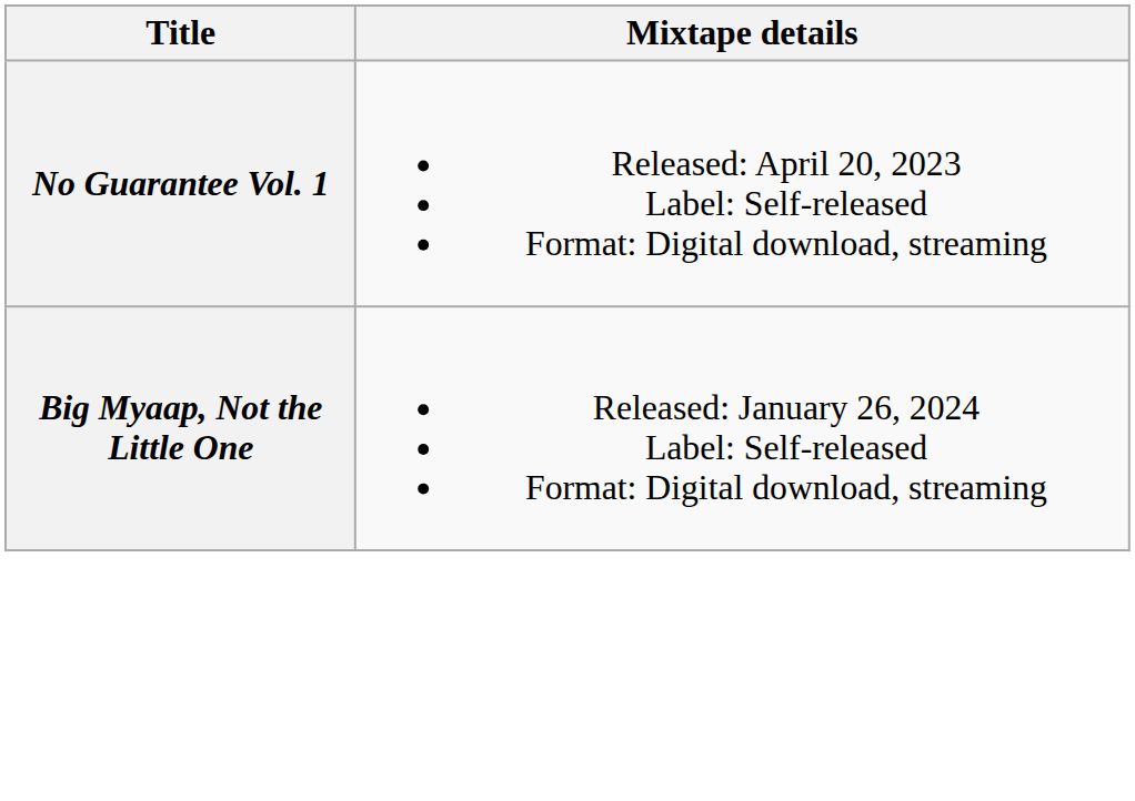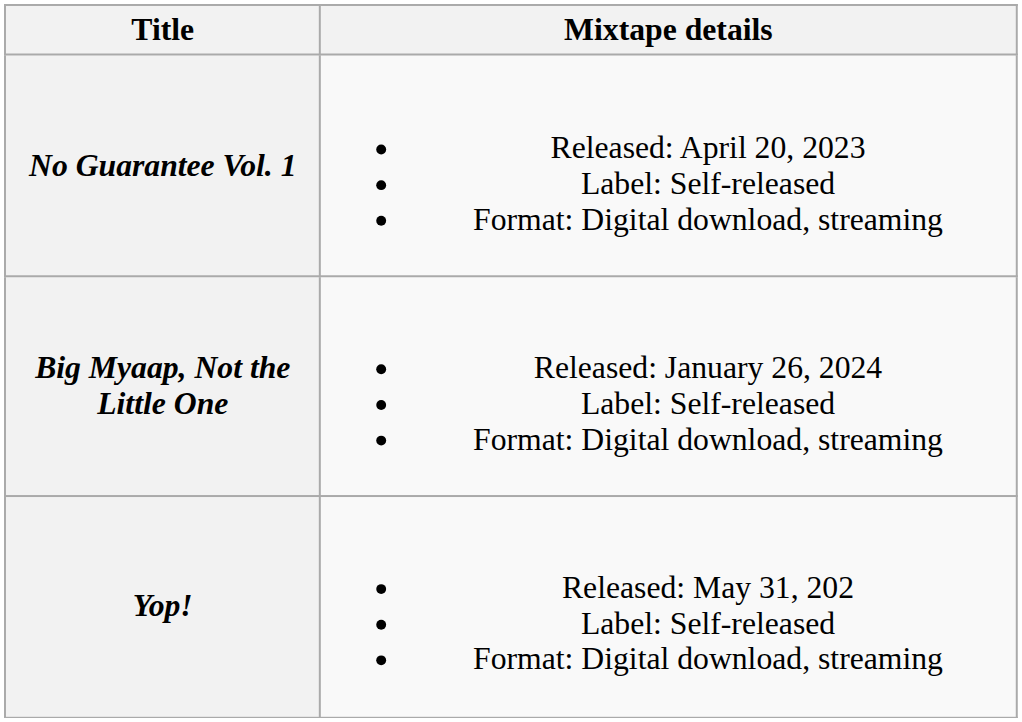+ row: Yop! | Released: May 31, 202 Label: Self-released Format: Digital download, streaming
